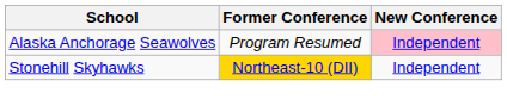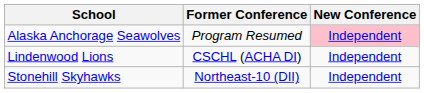+ row: Lindenwood Lions | CSCHL (ACHA DI) | Independent
Stonehill Skyhawks | Former Conference: gold background -> no background
